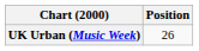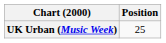UK Urban (Music Week) | Position: 26 -> 25
